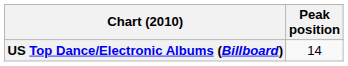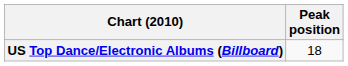US Top Dance/Electronic Albums (Billboard) | Peak position: 14 -> 18
